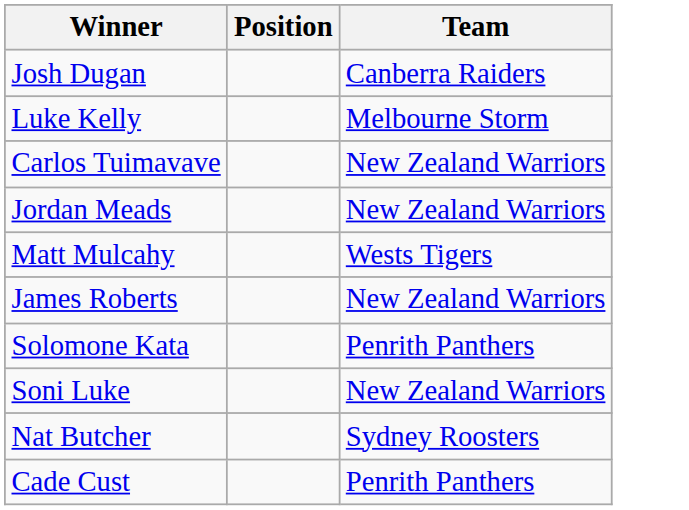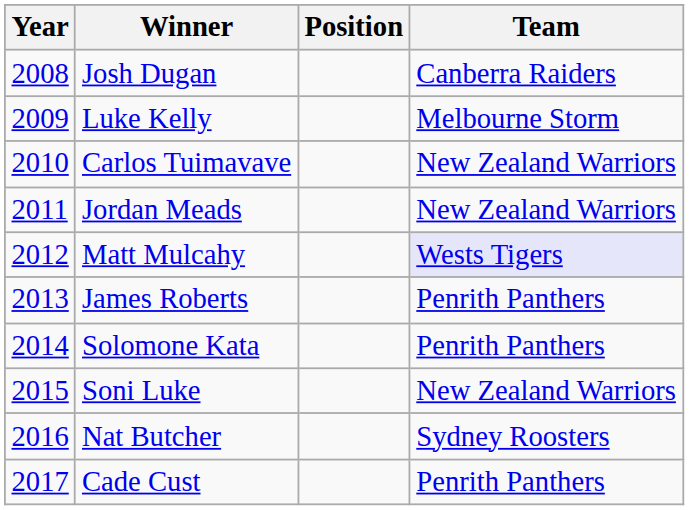+ column: Year | 2008 | 2009 | 2010 | 2011 | 2012 | 2013 | 2014 | 2015 | 2016 | 2017
Matt Mulcahy | Team: no background -> lavender background
James Roberts | Team: New Zealand Warriors -> Penrith Panthers
